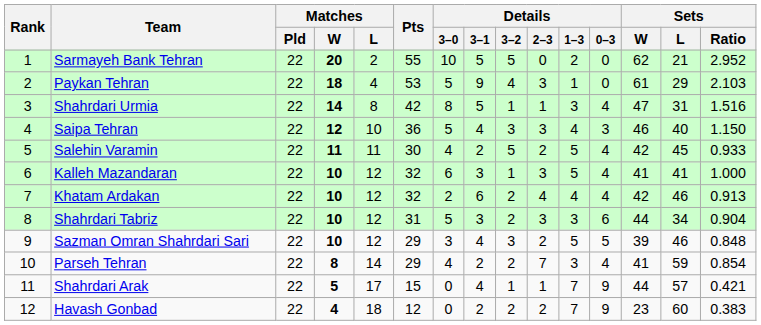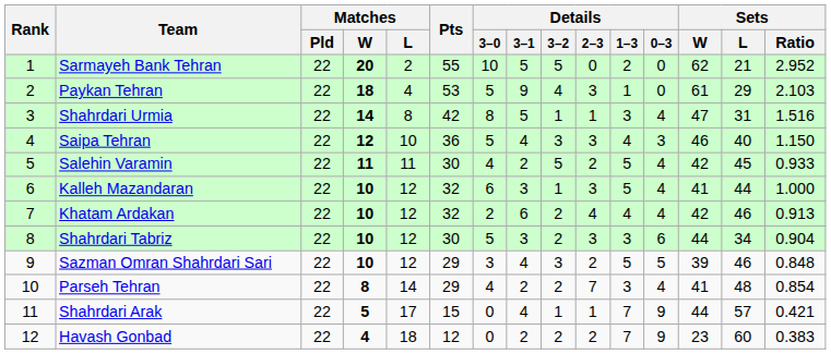Kalleh Mazandaran | Sets / L: 41 -> 44
Shahrdari Tabriz | Pts: 31 -> 30
Parseh Tehran | Sets / L: 59 -> 48
